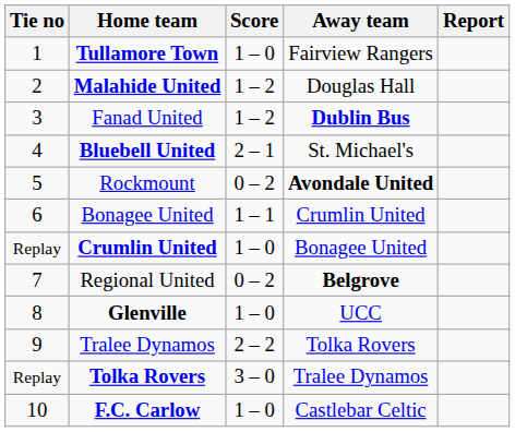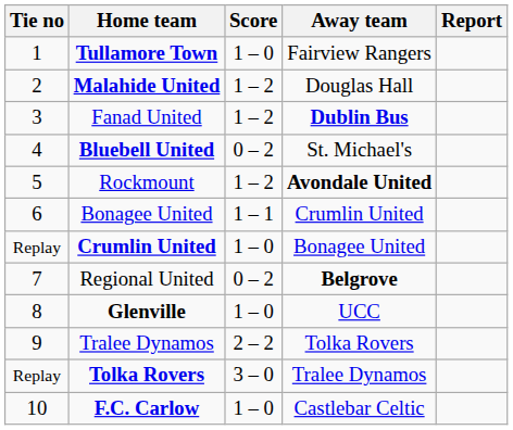Bluebell United | Score: 2 – 1 -> 0 – 2
Rockmount | Score: 0 – 2 -> 1 – 2
